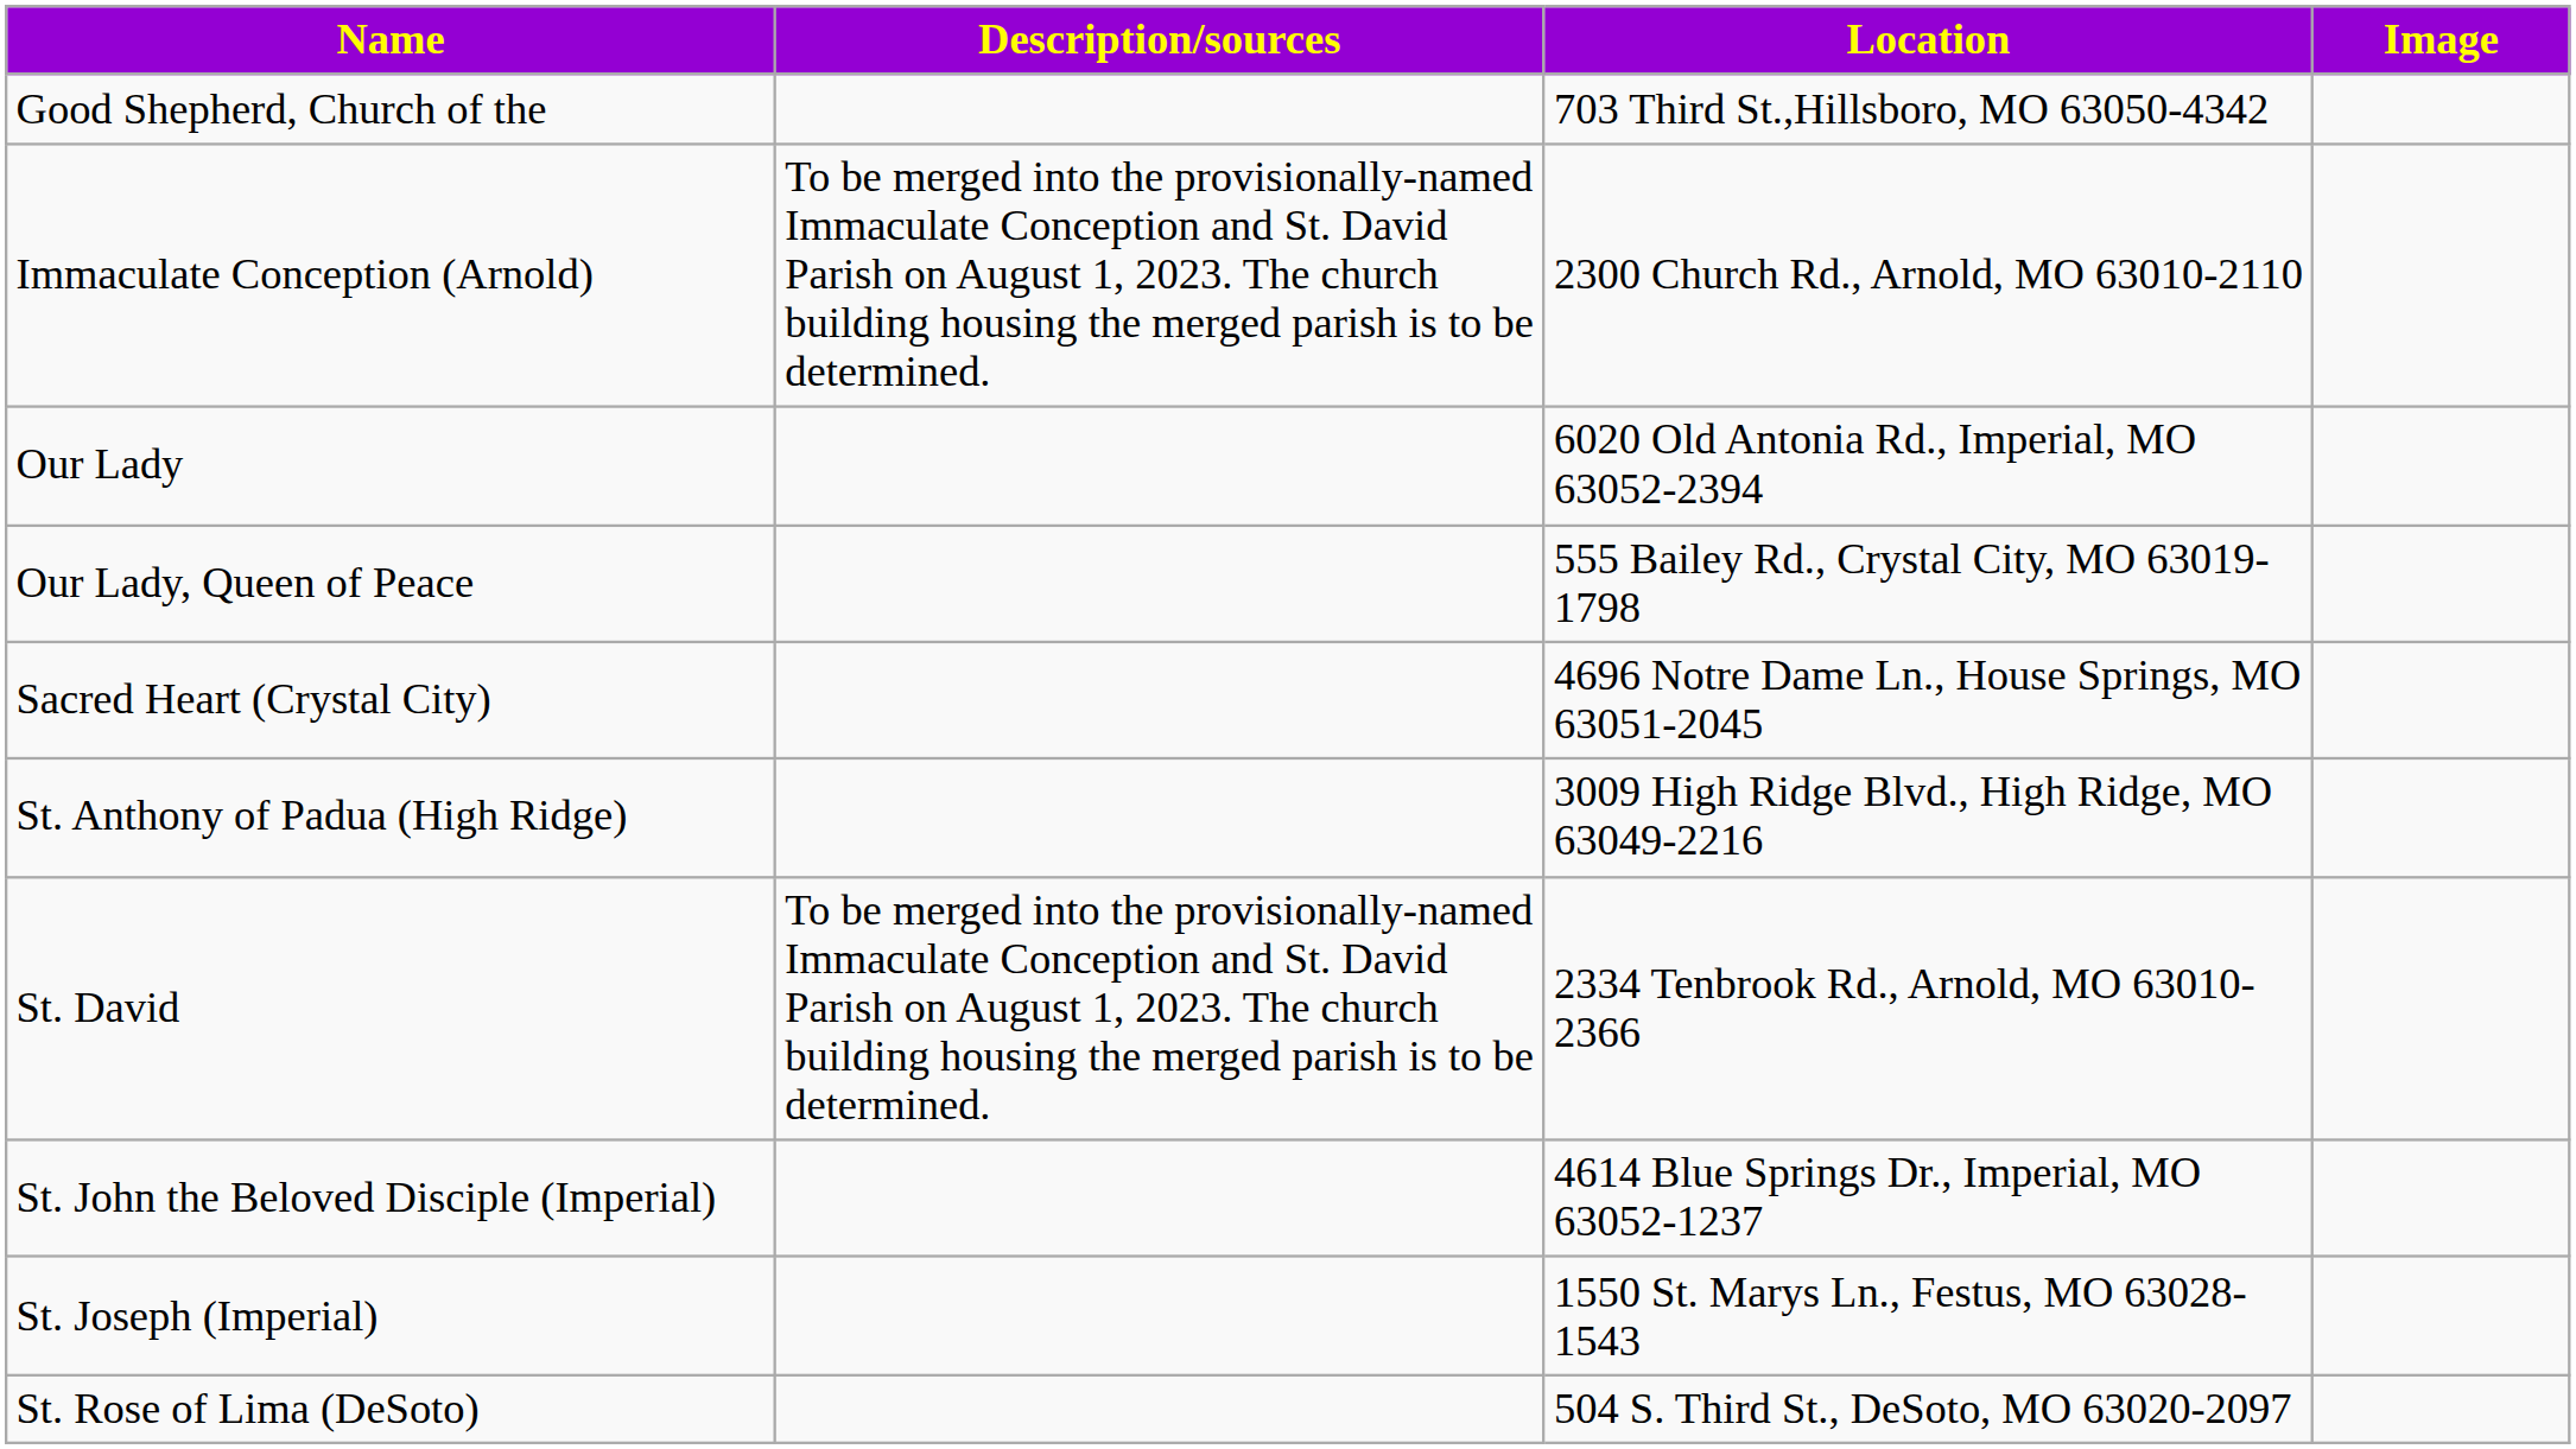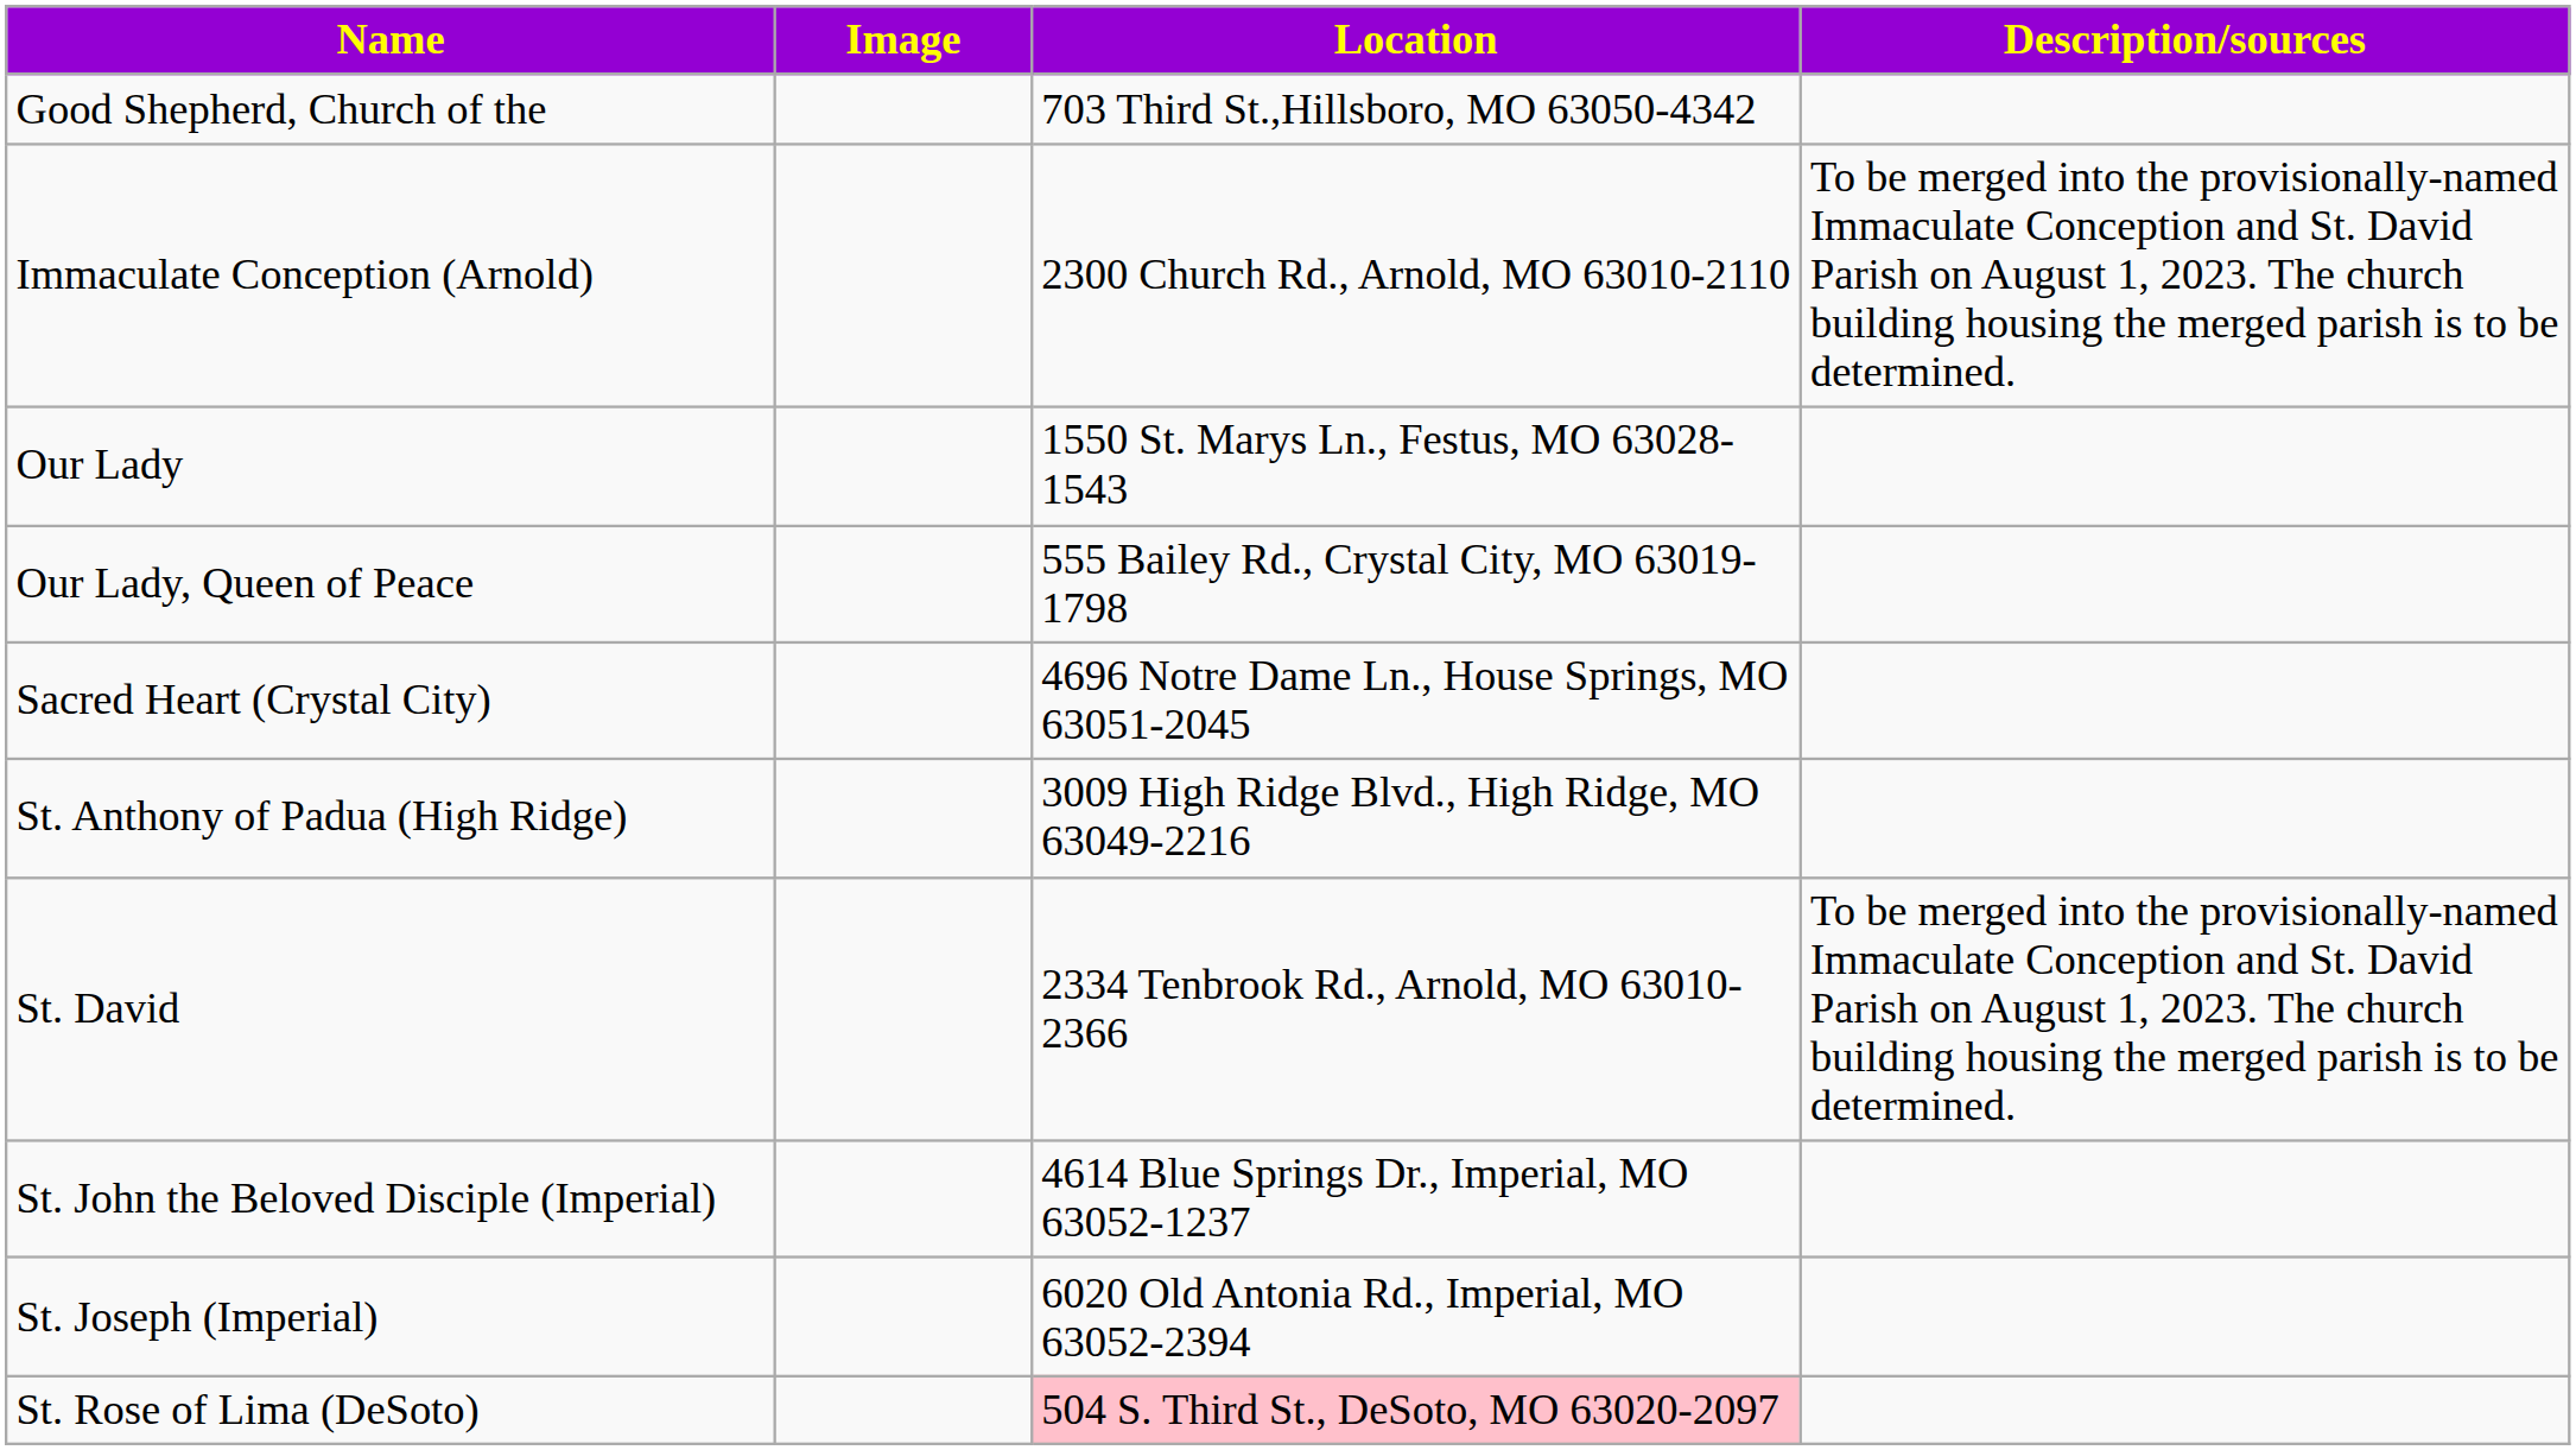columns swapped: Image <-> Description/sources
Our Lady | Location: 6020 Old Antonia Rd., Imperial, MO 63052-2394 -> 1550 St. Marys Ln., Festus, MO 63028-1543
St. Joseph (Imperial) | Location: 1550 St. Marys Ln., Festus, MO 63028-1543 -> 6020 Old Antonia Rd., Imperial, MO 63052-2394
St. Rose of Lima (DeSoto) | Location: no background -> pink background
